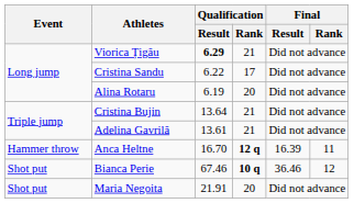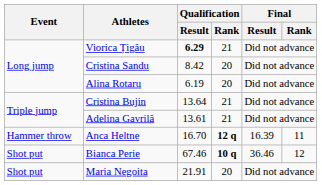Cristina Sandu | Qualification / Result: 6.22 -> 8.42
Cristina Sandu | Qualification / Rank: 17 -> 20
